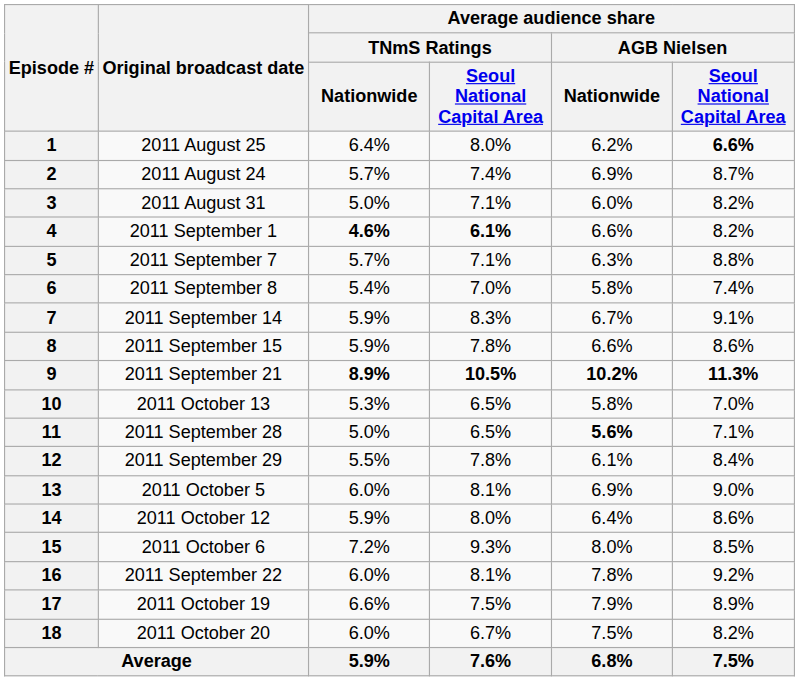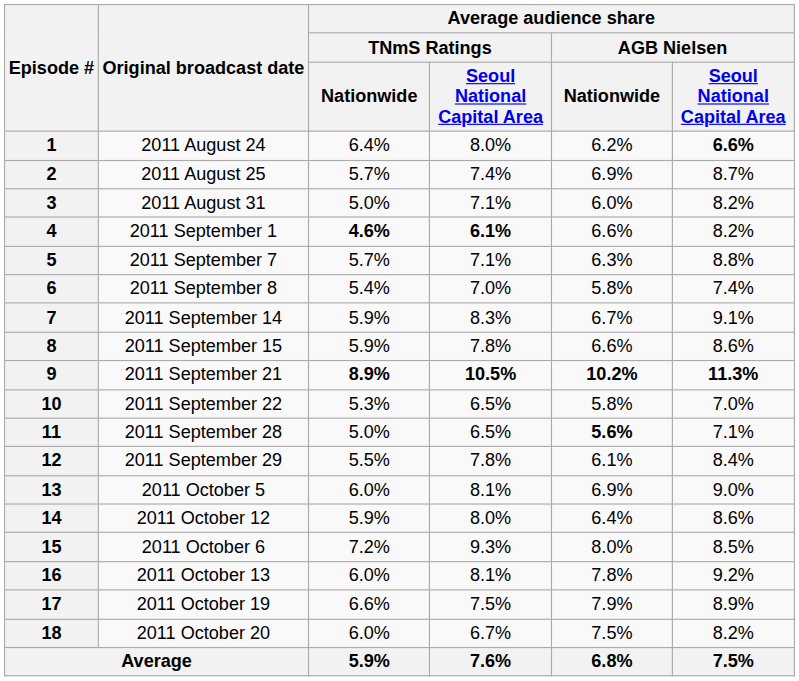1 | Original broadcast date: 2011 August 25 -> 2011 August 24
2 | Original broadcast date: 2011 August 24 -> 2011 August 25
10 | Original broadcast date: 2011 October 13 -> 2011 September 22
16 | Original broadcast date: 2011 September 22 -> 2011 October 13
